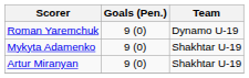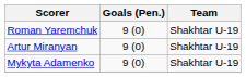Roman Yaremchuk | Team: Dynamo U-19 -> Shakhtar U-19
rows swapped: Mykyta Adamenko <-> Artur Miranyan
